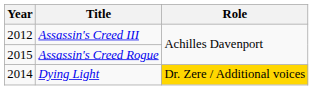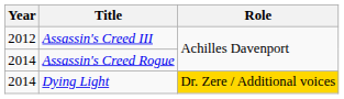Assassin's Creed Rogue | Year: 2015 -> 2014
